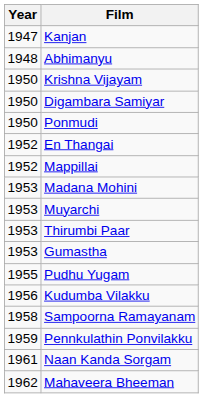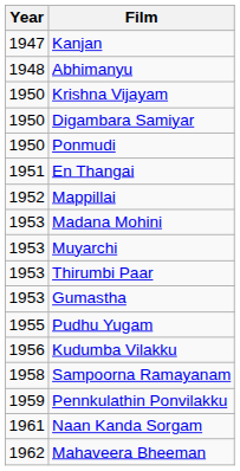En Thangai | Year: 1952 -> 1951
